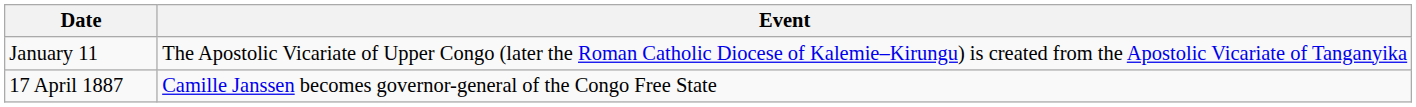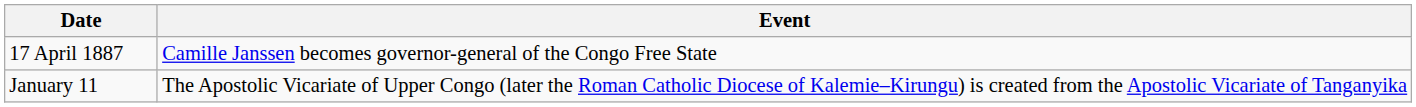rows swapped: January 11 <-> 17 April 1887
